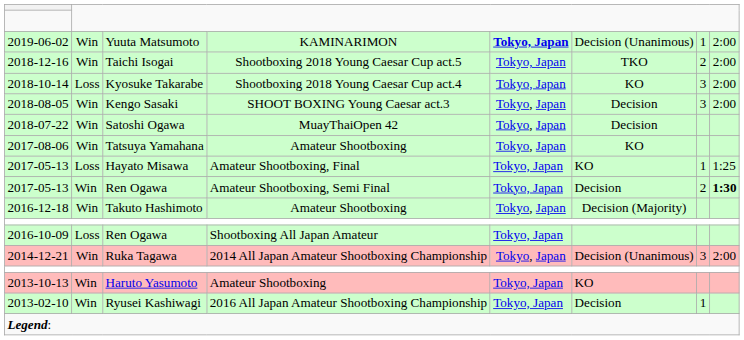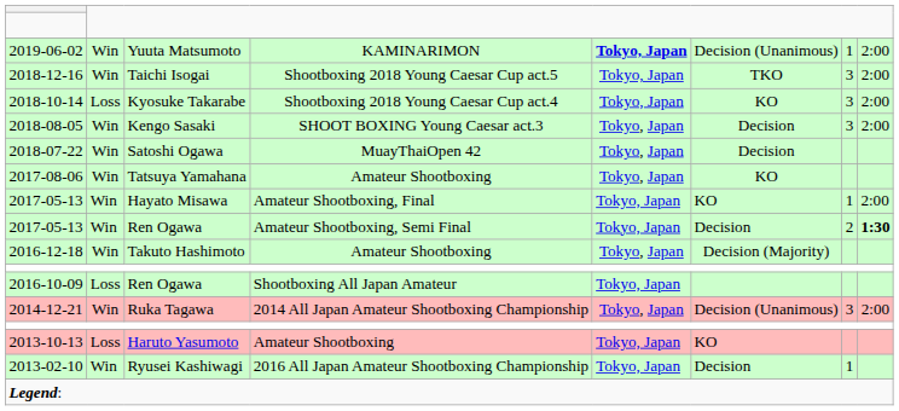Taichi Isogai | column 7: 2 -> 3
Hayato Misawa | column 2: Loss -> Win
Hayato Misawa | column 8: 1:25 -> 2:00
Haruto Yasumoto | column 2: Win -> Loss
